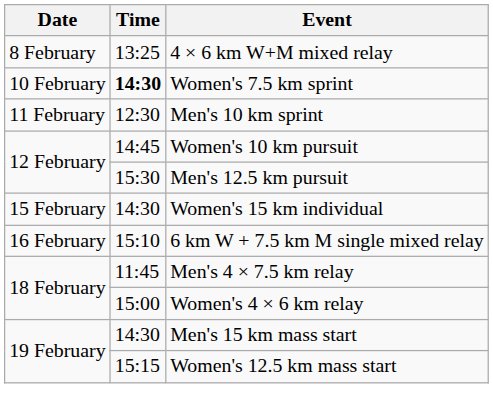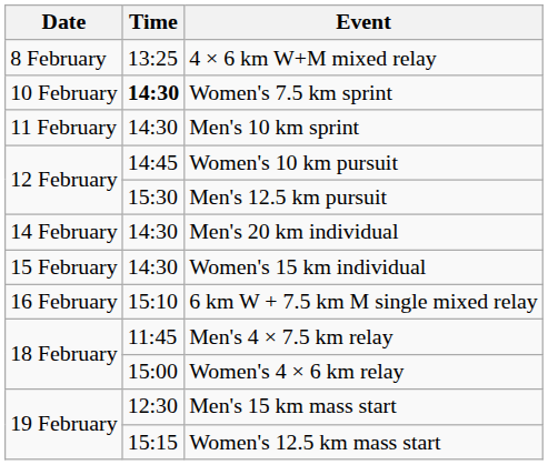Men's 10 km sprint | Time: 12:30 -> 14:30
+ row: 14 February | 14:30 | Men's 20 km individual
Men's 15 km mass start | Time: 14:30 -> 12:30
